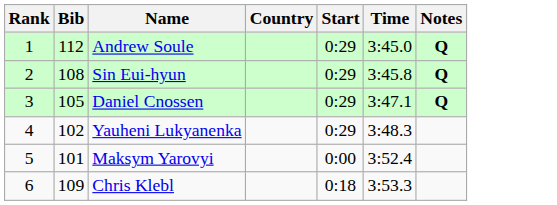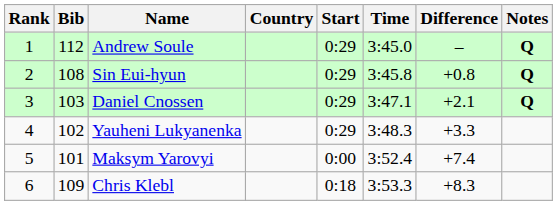+ column: Difference | – | +0.8 | +2.1 | +3.3 | +7.4 | +8.3
Daniel Cnossen | Bib: 105 -> 103
